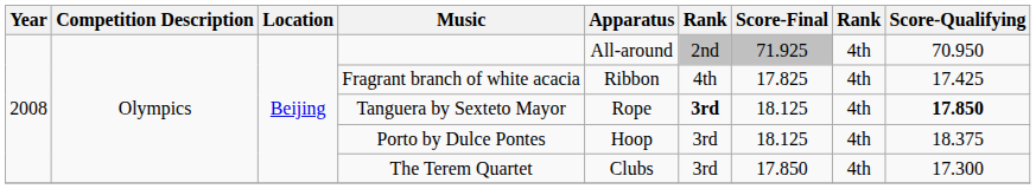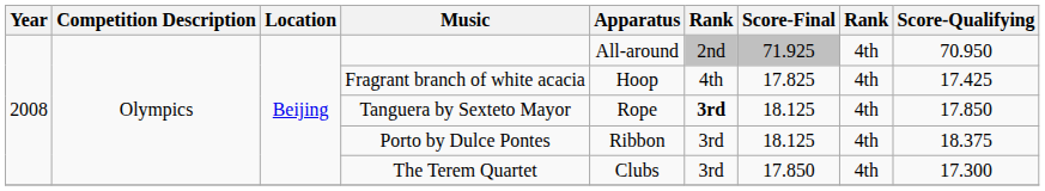Fragrant branch of white acacia | Apparatus: Ribbon -> Hoop
Tanguera by Sexteto Mayor | Score-Qualifying: bold -> normal
Porto by Dulce Pontes | Apparatus: Hoop -> Ribbon
